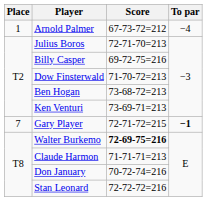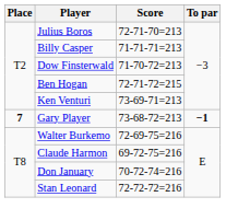- row: 1 | Arnold Palmer | 67-73-72=212 | −4
Billy Casper | Score: 69-72-75=216 -> 71-71-71=213
Ben Hogan | Score: 73-68-72=213 -> 72-71-72=215
Gary Player | Place: normal -> bold
Gary Player | Score: 72-71-72=215 -> 73-68-72=213
Walter Burkemo | Score: bold -> normal
Claude Harmon | Score: 71-71-71=213 -> 69-72-75=216
